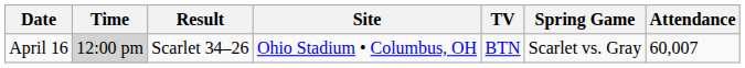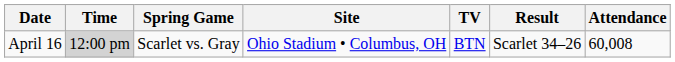columns swapped: Spring Game <-> Result
April 16 | Attendance: 60,007 -> 60,008
